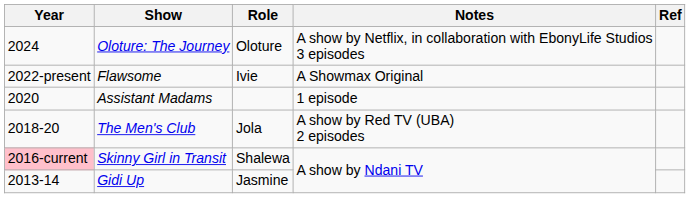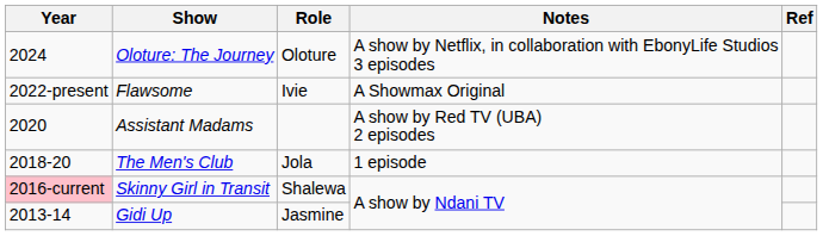Assistant Madams | Notes: 1 episode -> A show by Red TV (UBA) 2 episodes
The Men's Club | Notes: A show by Red TV (UBA) 2 episodes -> 1 episode
